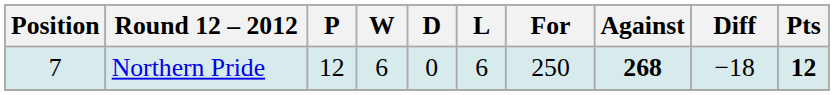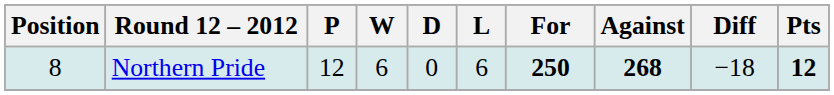Northern Pride | Position: 7 -> 8
Northern Pride | For: normal -> bold
